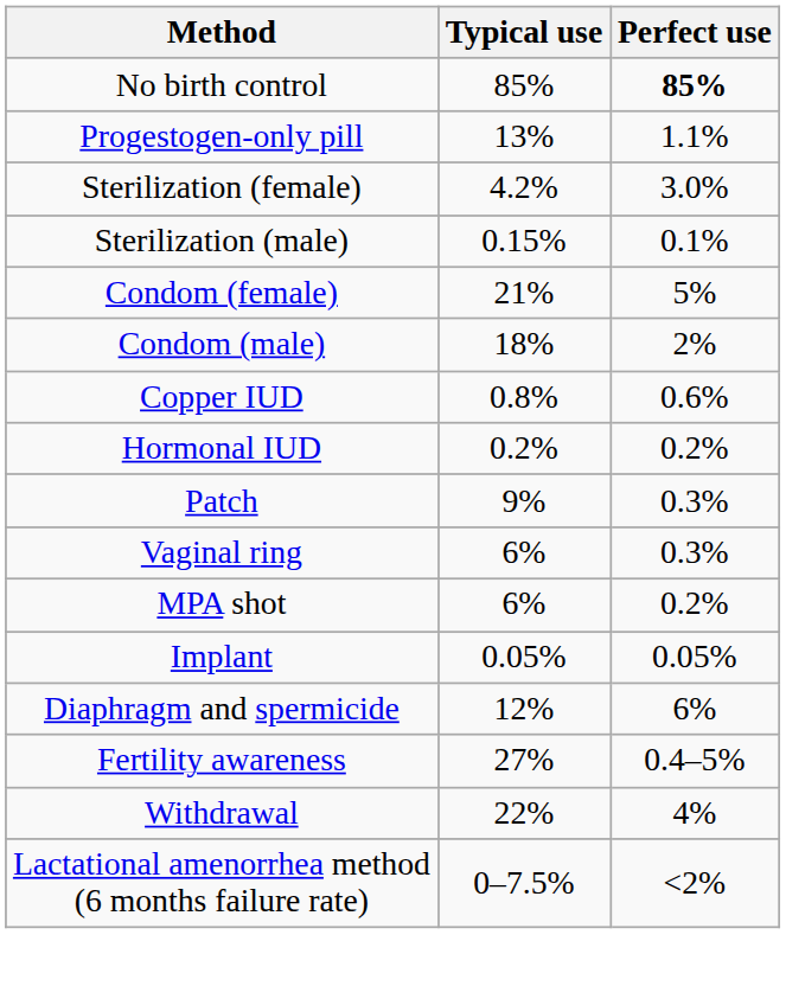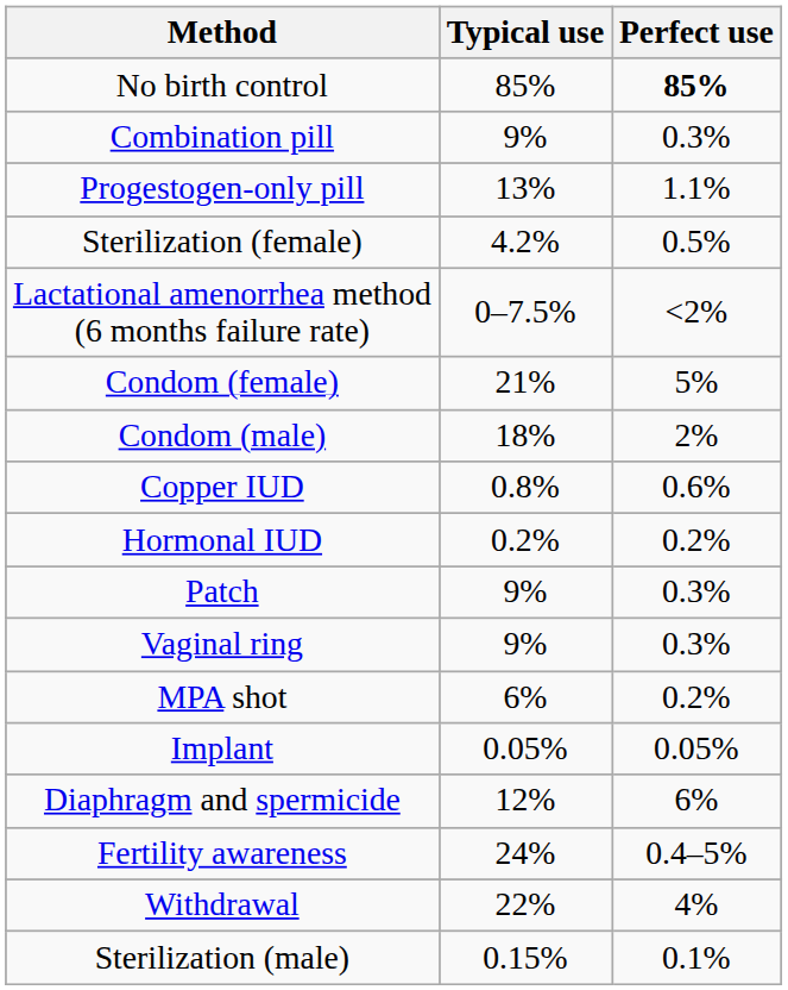+ row: Combination pill | 9% | 0.3%
Sterilization (female) | Perfect use: 3.0% -> 0.5%
rows swapped: Sterilization (male) <-> Lactational amenorrhea method (6 months failure rate)
Vaginal ring | Typical use: 6% -> 9%
Fertility awareness | Typical use: 27% -> 24%
